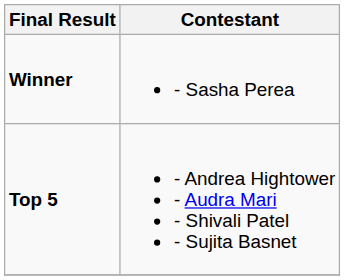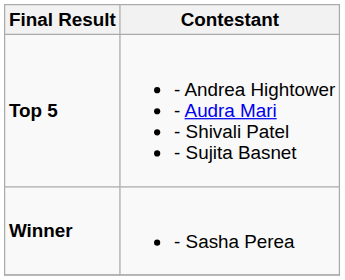rows swapped: Winner <-> Top 5
